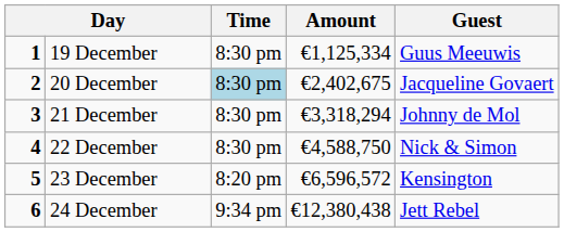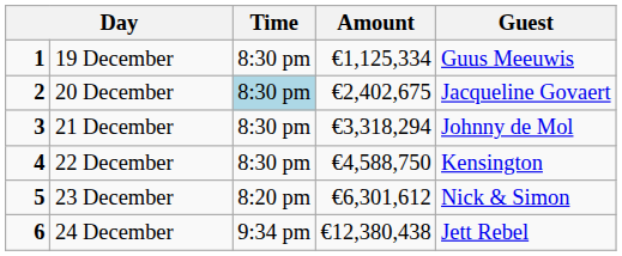22 December | Guest: Nick & Simon -> Kensington
23 December | Amount: €6,596,572 -> €6,301,612
23 December | Guest: Kensington -> Nick & Simon
